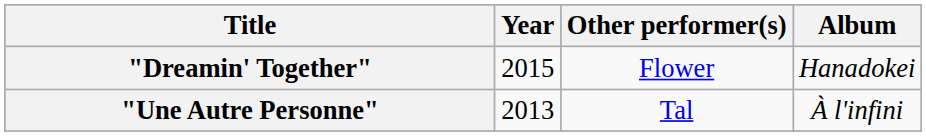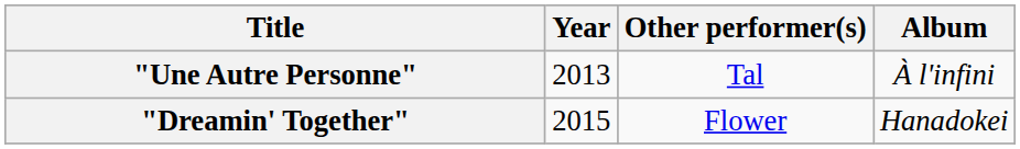rows swapped: "Une Autre Personne" <-> "Dreamin' Together"
